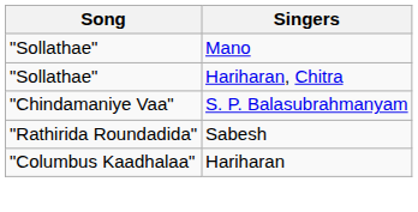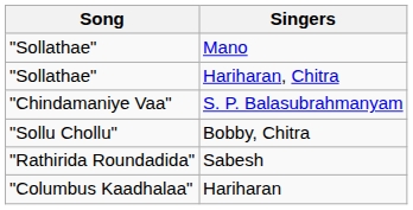+ row: "Sollu Chollu" | Bobby, Chitra
